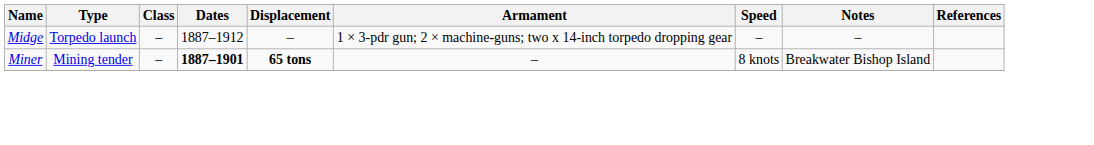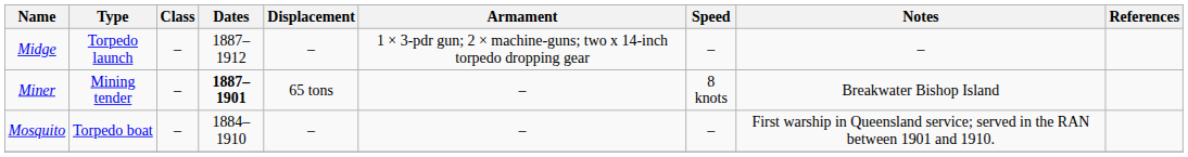Miner | Displacement: bold -> normal
+ row: Mosquito | Torpedo boat | – | 1884–1910 | – | – | – | First warship in Queensland service; served in the RAN between 1901 and 1910.
